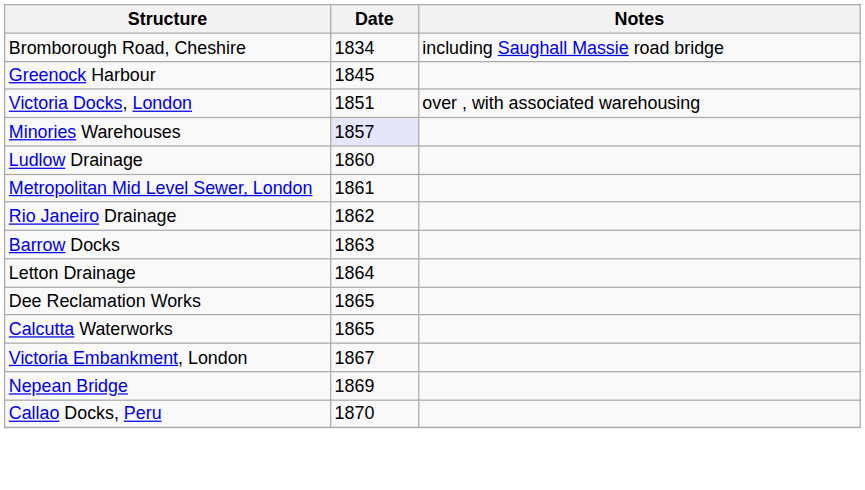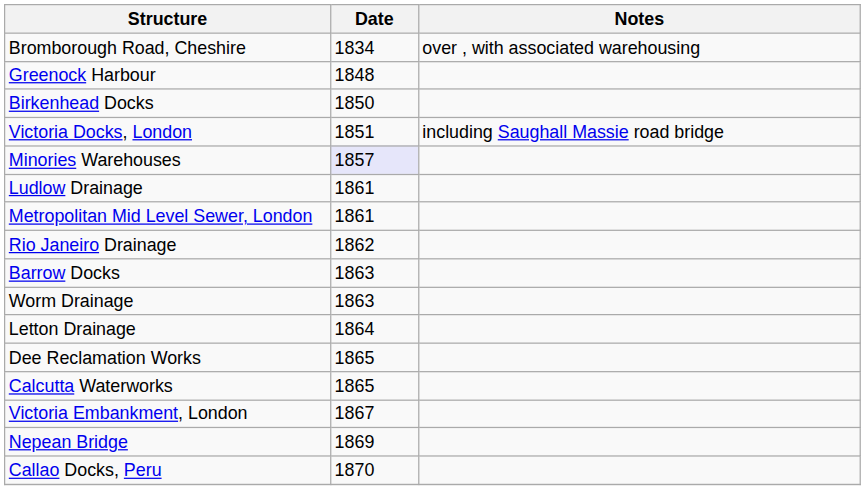Bromborough Road, Cheshire | Notes: including Saughall Massie road bridge -> over , with associated warehousing
Greenock Harbour | Date: 1845 -> 1848
+ row: Birkenhead Docks | 1850
Victoria Docks, London | Notes: over , with associated warehousing -> including Saughall Massie road bridge
Ludlow Drainage | Date: 1860 -> 1861
+ row: Worm Drainage | 1863
